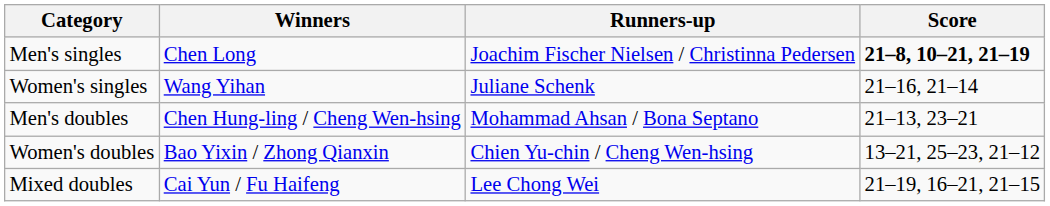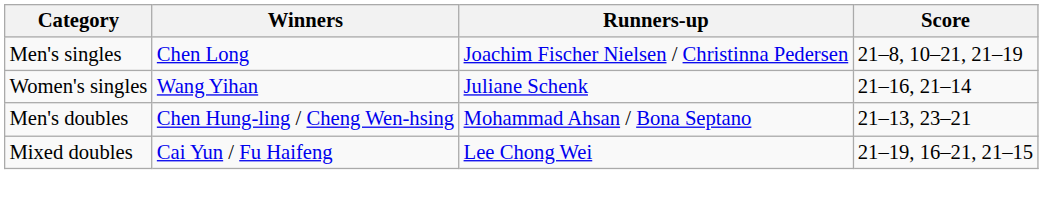Men's singles | Score: bold -> normal
- row: Women's doubles | Bao Yixin / Zhong Qianxin | Chien Yu-chin / Cheng Wen-hsing | 13–21, 25–23, 21–12
